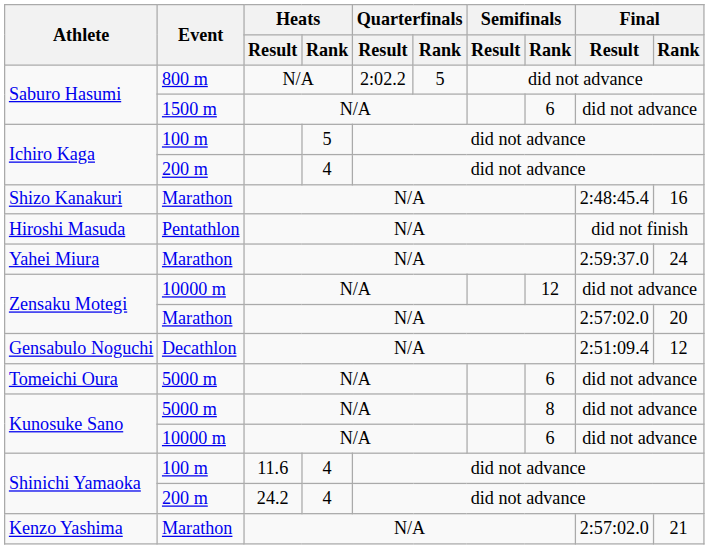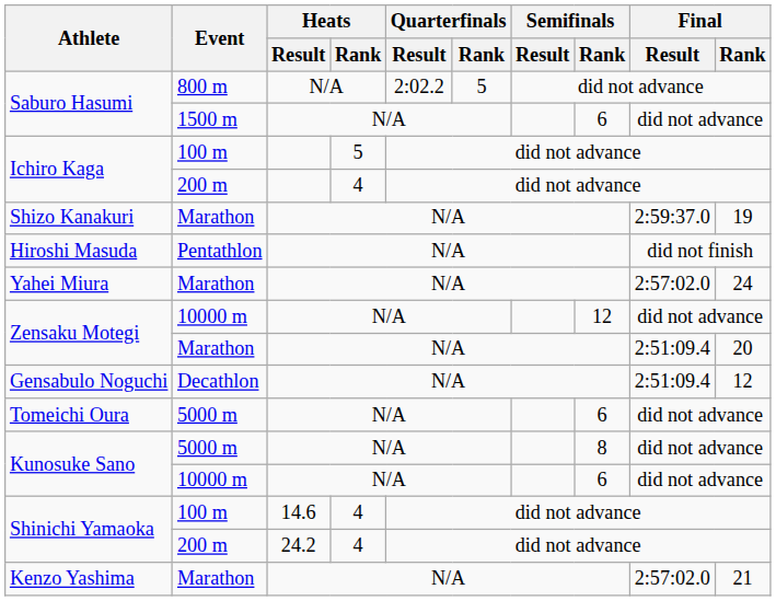Shizo Kanakuri | Final / Result: 2:48:45.4 -> 2:59:37.0
Shizo Kanakuri | Final / Rank: 16 -> 19
Yahei Miura | Final / Result: 2:59:37.0 -> 2:57:02.0
Zensaku Motegi / Marathon | Final / Result: 2:57:02.0 -> 2:51:09.4
Shinichi Yamaoka / 100 m | Heats / Result: 11.6 -> 14.6
